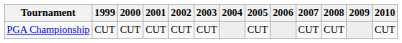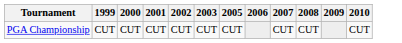- column: 2004
